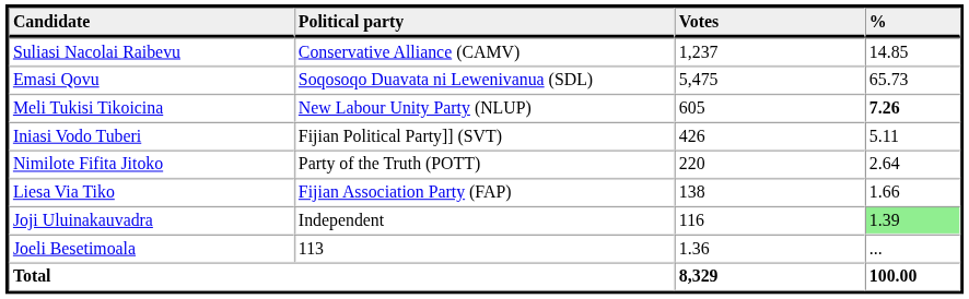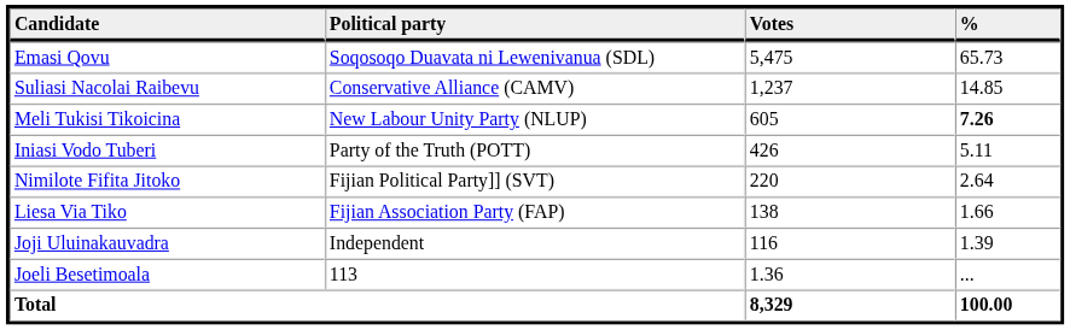rows swapped: Emasi Qovu <-> Suliasi Nacolai Raibevu
Iniasi Vodo Tuberi | Political party: Fijian Political Party]] (SVT) -> Party of the Truth (POTT)
Nimilote Fifita Jitoko | Political party: Party of the Truth (POTT) -> Fijian Political Party]] (SVT)
Joji Uluinakauvadra | %: lightgreen background -> no background
